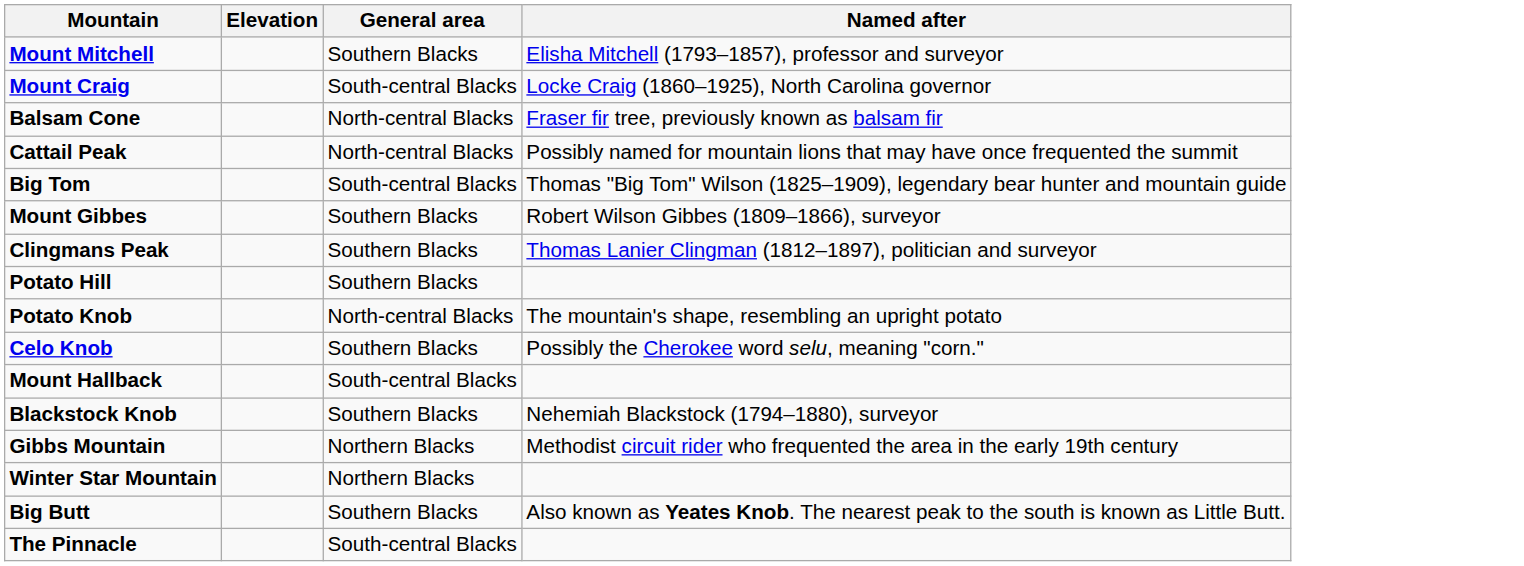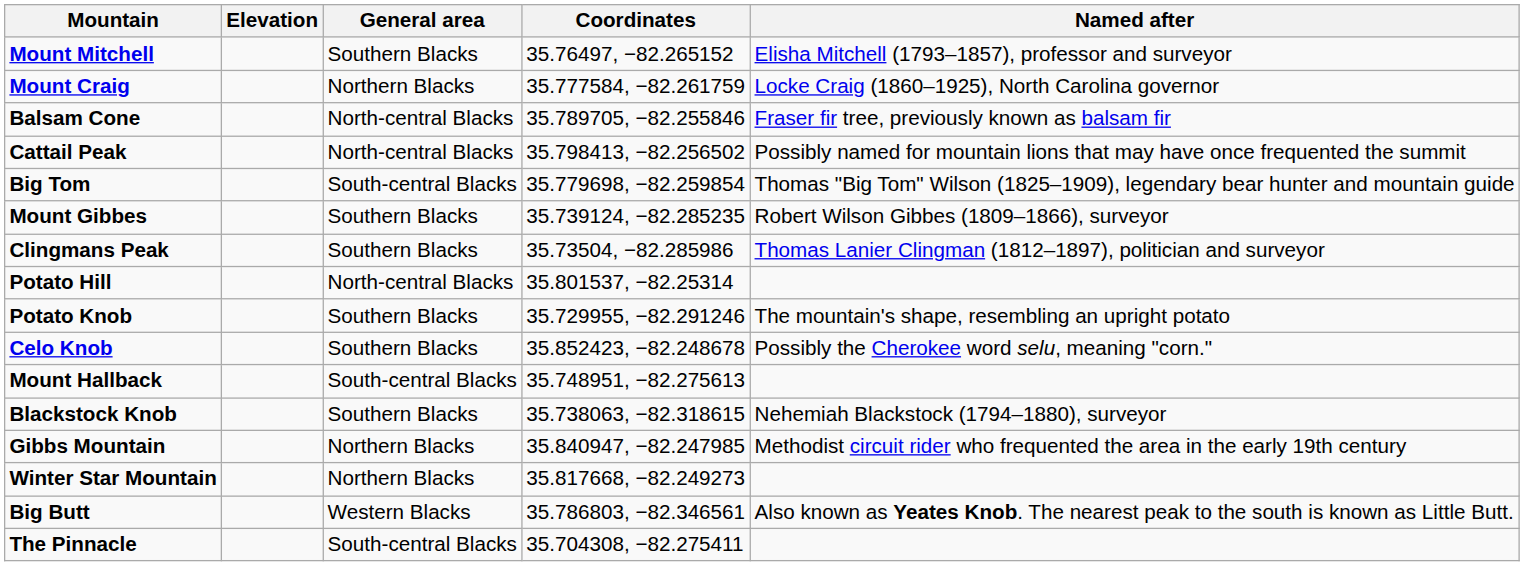+ column: Coordinates | 35.76497, −82.265152 | 35.777584, −82.261759 | 35.789705, −82.255846 | 35.798413, −82.256502 | 35.779698, −82.259854 | 35.739124, −82.285235 | 35.73504, −82.285986 | 35.801537, −82.25314 | 35.729955, −82.291246 | 35.852423, −82.248678 | 35.748951, −82.275613 | 35.738063, −82.318615 | 35.840947, −82.247985 | 35.817668, −82.249273 | 35.786803, −82.346561 | 35.704308, −82.275411
Mount Craig | General area: South-central Blacks -> Northern Blacks
Potato Hill | General area: Southern Blacks -> North-central Blacks
Potato Knob | General area: North-central Blacks -> Southern Blacks
Big Butt | General area: Southern Blacks -> Western Blacks
